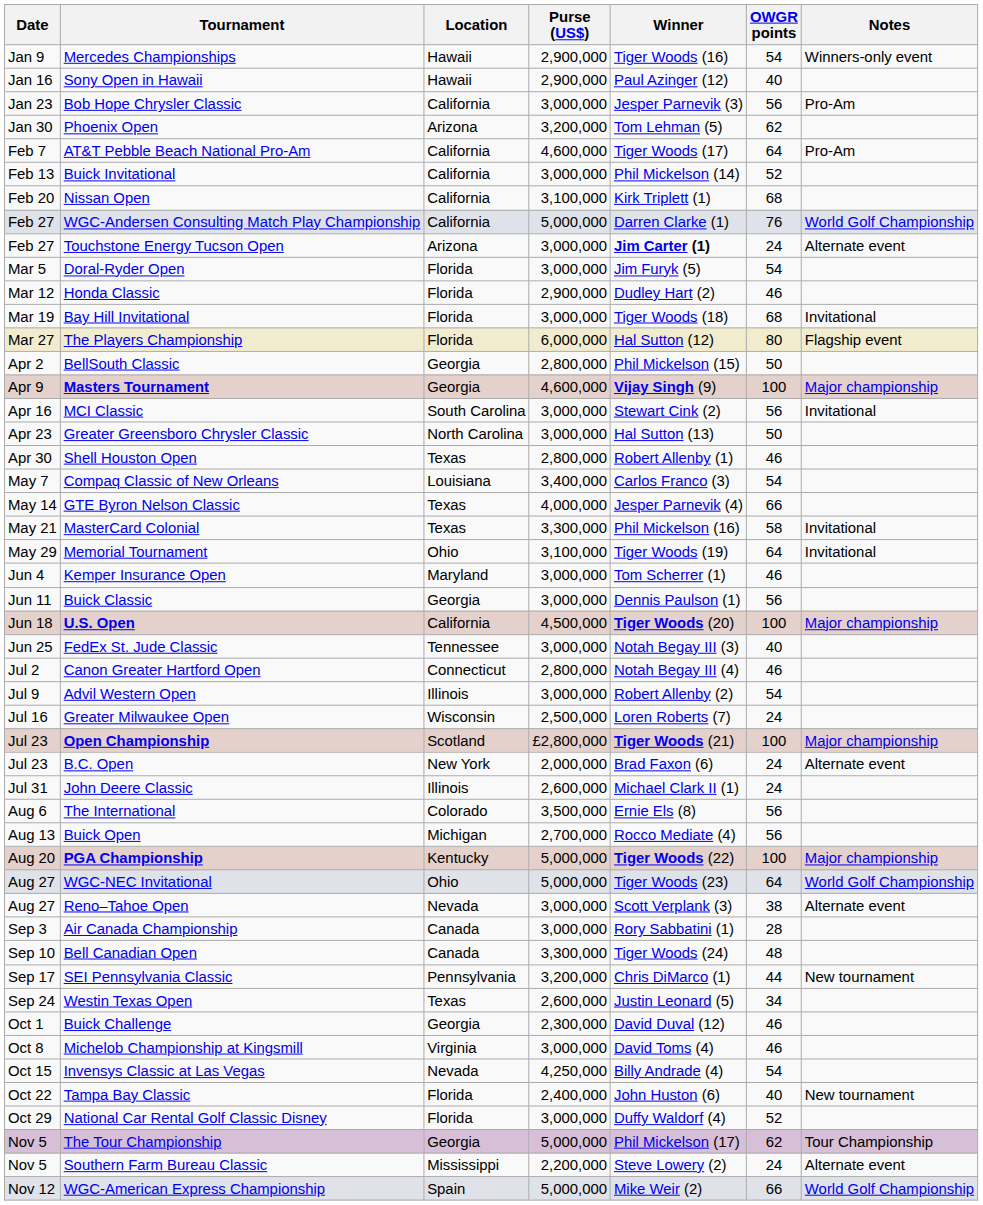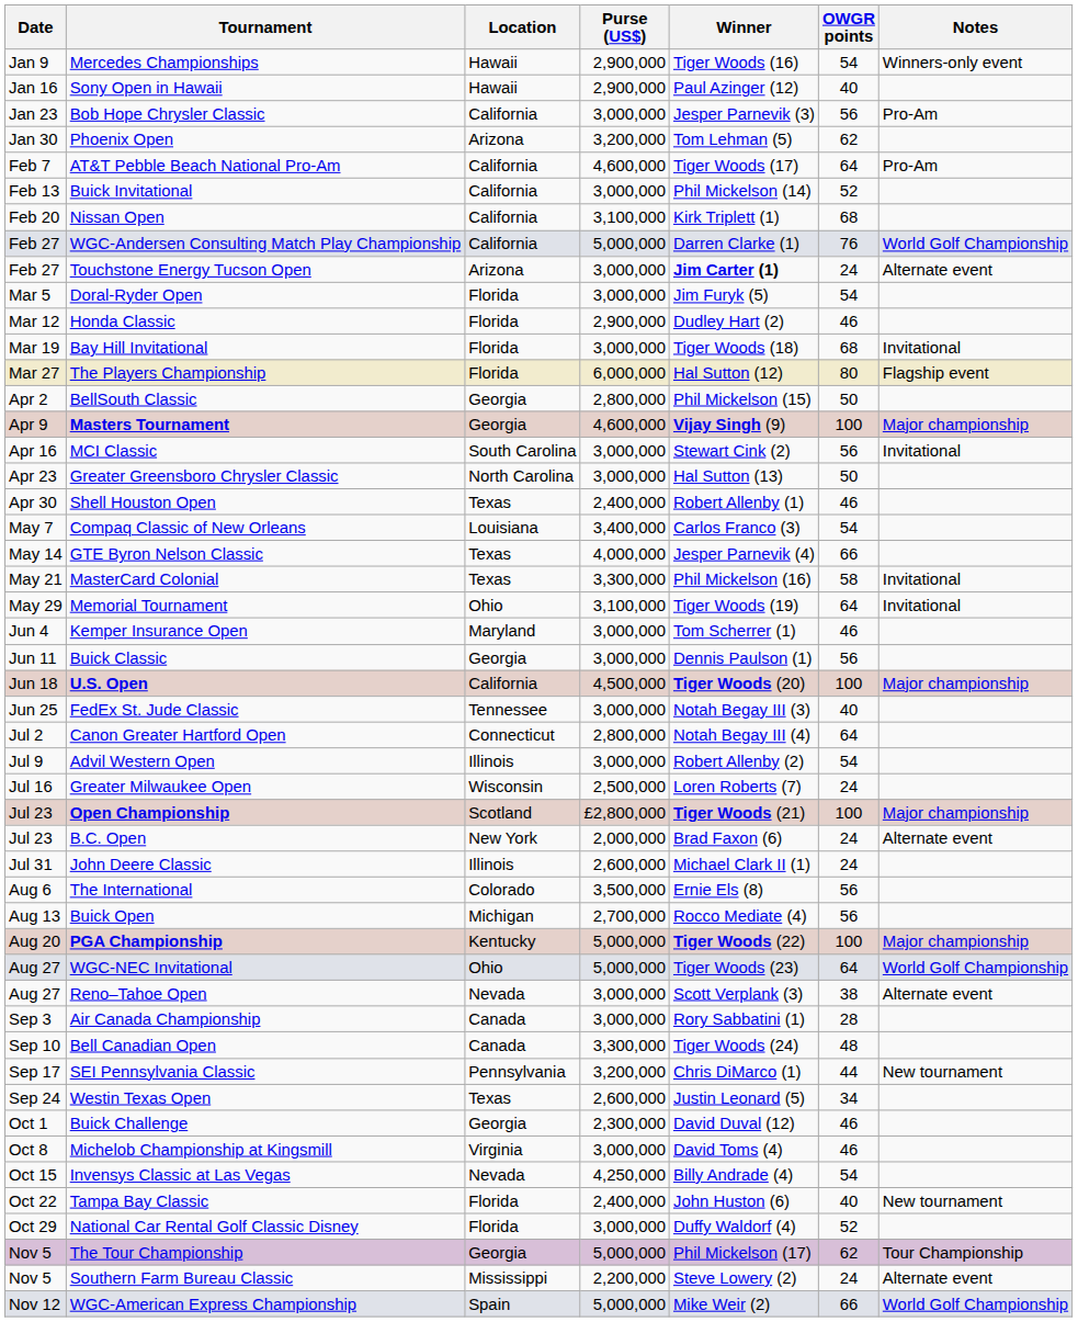Shell Houston Open | Purse (US$): 2,800,000 -> 2,400,000
Canon Greater Hartford Open | OWGR points: 46 -> 64
